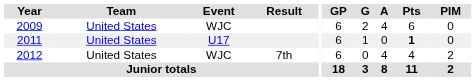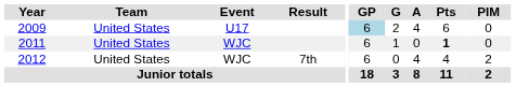2009 | Event: WJC -> U17
2009 | GP: no background -> lightblue background
2011 | Event: U17 -> WJC
